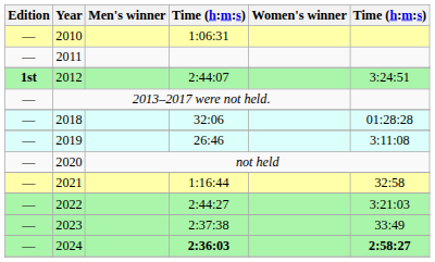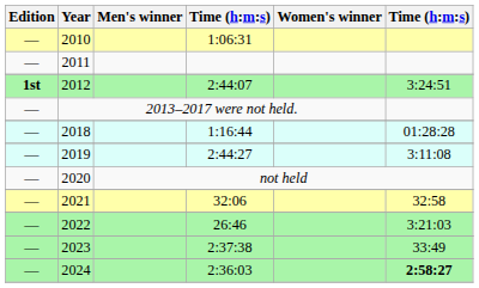2018 | column 4: 32:06 -> 1:16:44
2019 | column 4: 26:46 -> 2:44:27
2021 | column 4: 1:16:44 -> 32:06
2022 | column 4: 2:44:27 -> 26:46
2024 | column 4: bold -> normal
